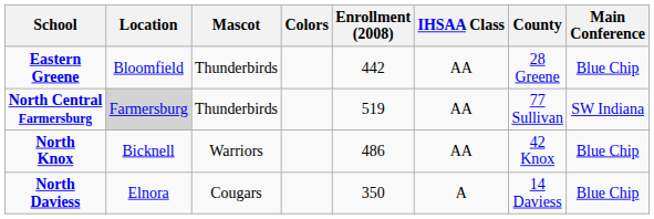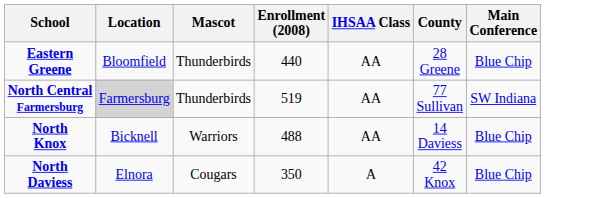- column: Colors
Eastern Greene | Enrollment (2008): 442 -> 440
North Knox | Enrollment (2008): 486 -> 488
North Knox | County: 42 Knox -> 14 Daviess
North Daviess | County: 14 Daviess -> 42 Knox
